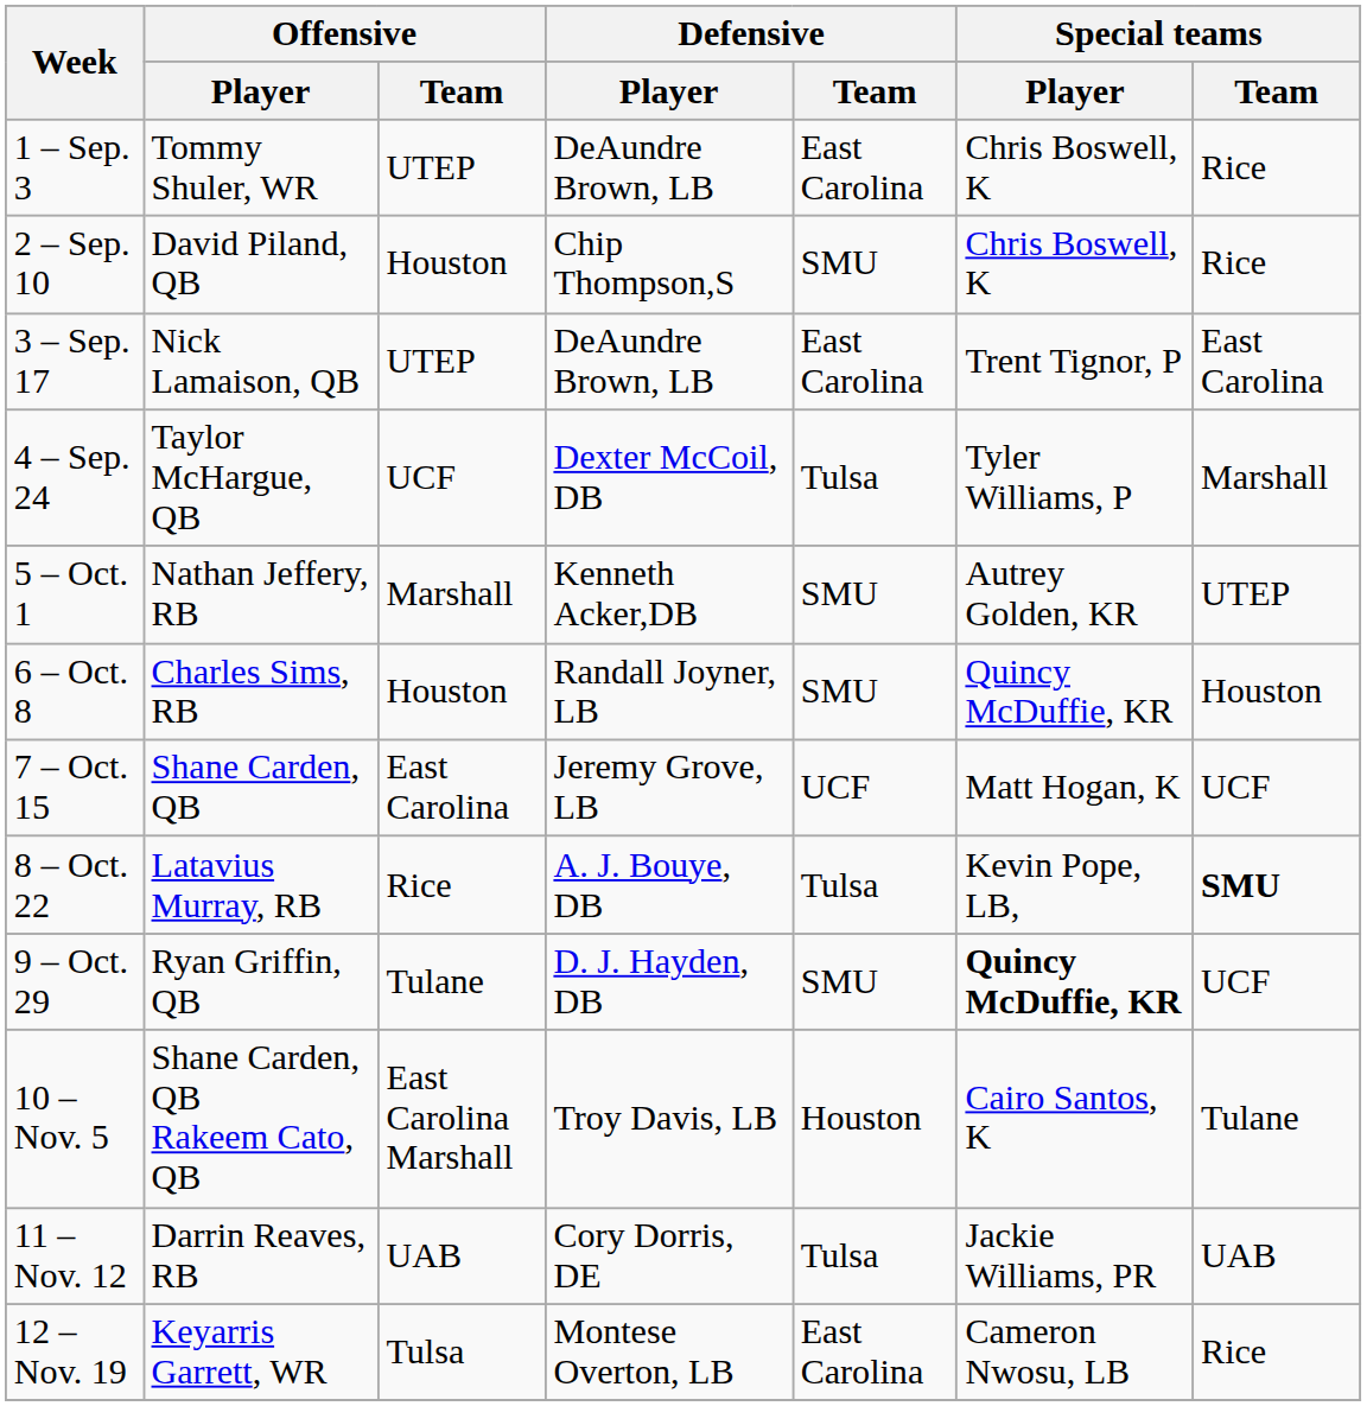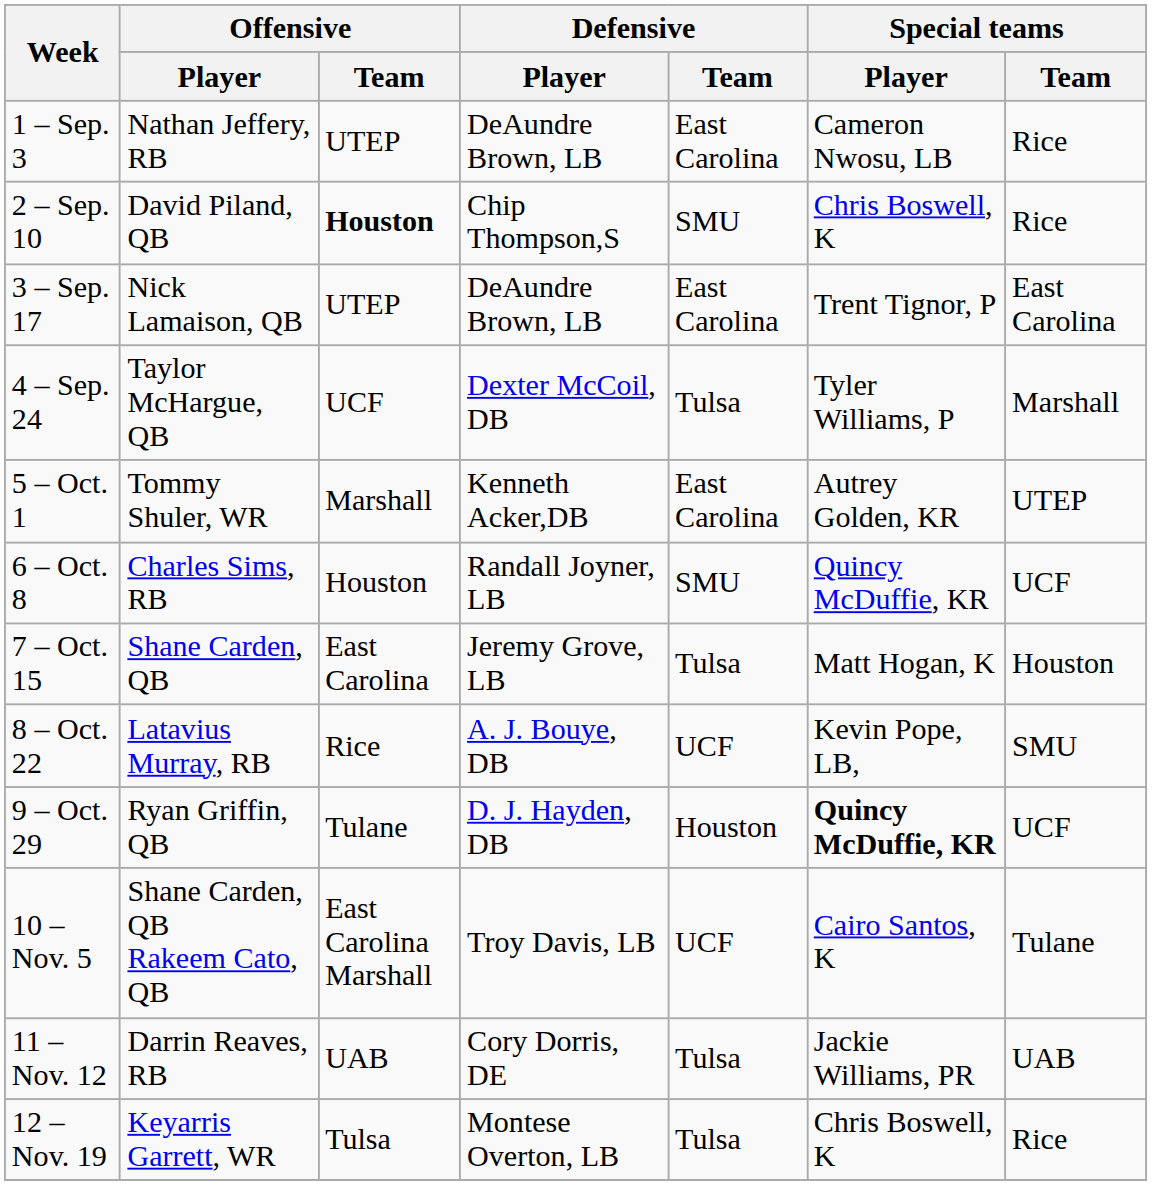1 – Sep. 3 | Offensive / Player: Tommy Shuler, WR -> Nathan Jeffery, RB
1 – Sep. 3 | Special teams / Player: Chris Boswell, K -> Cameron Nwosu, LB
2 – Sep. 10 | Offensive / Team: normal -> bold
5 – Oct. 1 | Offensive / Player: Nathan Jeffery, RB -> Tommy Shuler, WR
5 – Oct. 1 | Defensive / Team: SMU -> East Carolina
6 – Oct. 8 | Special teams / Team: Houston -> UCF
7 – Oct. 15 | Defensive / Team: UCF -> Tulsa
7 – Oct. 15 | Special teams / Team: UCF -> Houston
8 – Oct. 22 | Defensive / Team: Tulsa -> UCF
8 – Oct. 22 | Special teams / Team: bold -> normal
9 – Oct. 29 | Defensive / Team: SMU -> Houston
10 – Nov. 5 | Defensive / Team: Houston -> UCF
12 – Nov. 19 | Defensive / Team: East Carolina -> Tulsa
12 – Nov. 19 | Special teams / Player: Cameron Nwosu, LB -> Chris Boswell, K
